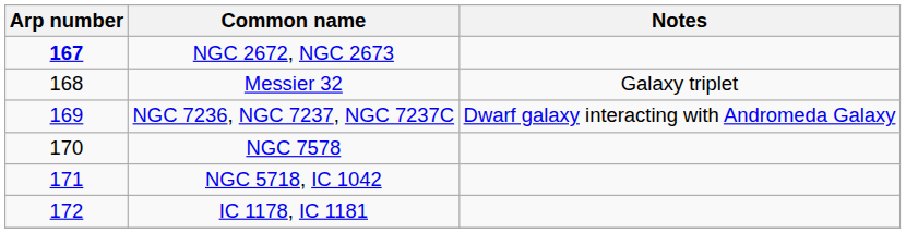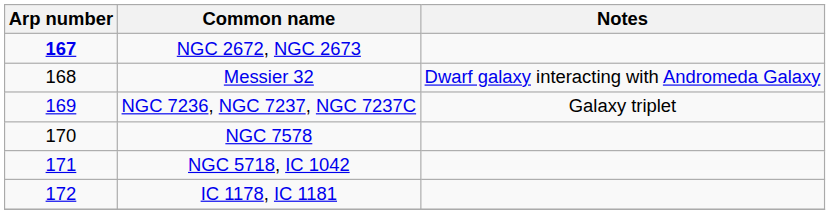Messier 32 | Notes: Galaxy triplet -> Dwarf galaxy interacting with Andromeda Galaxy
NGC 7236, NGC 7237, NGC 7237C | Notes: Dwarf galaxy interacting with Andromeda Galaxy -> Galaxy triplet
